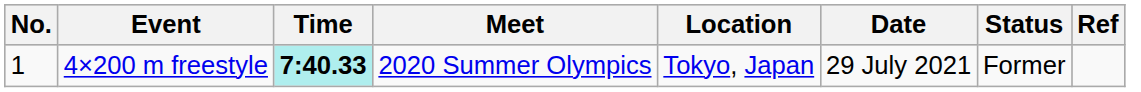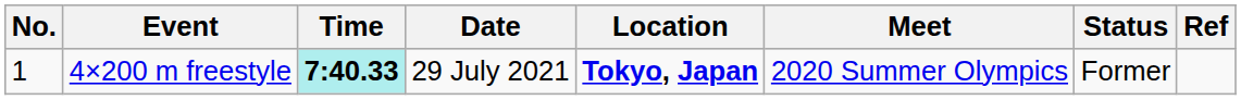columns swapped: Meet <-> Date
4×200 m freestyle | Location: normal -> bold
